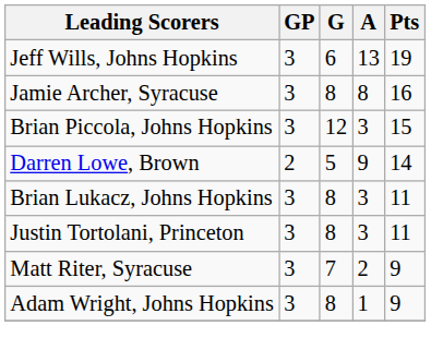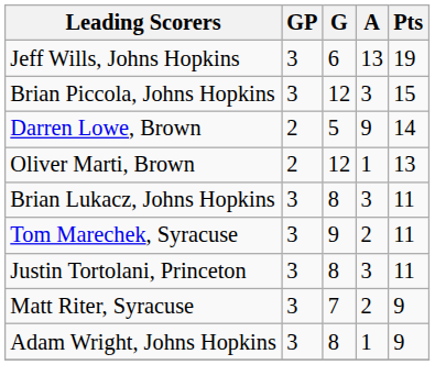- row: Jamie Archer, Syracuse | 3 | 8 | 8 | 16
+ row: Oliver Marti, Brown | 2 | 12 | 1 | 13
+ row: Tom Marechek, Syracuse | 3 | 9 | 2 | 11
